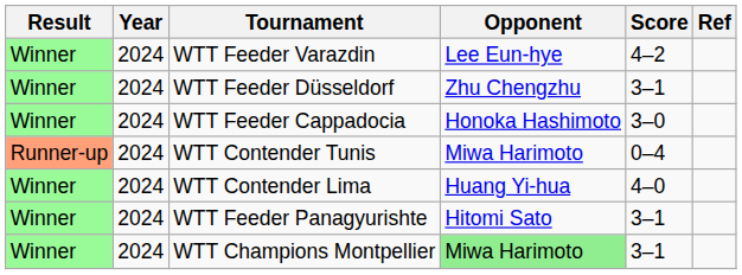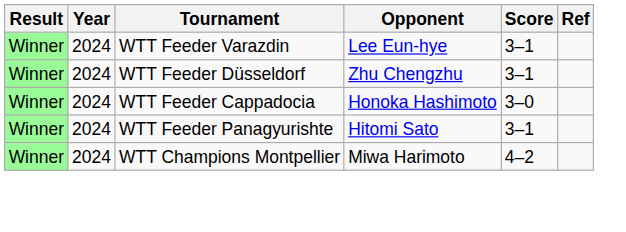WTT Feeder Varazdin | Score: 4–2 -> 3–1
- row: Runner-up | 2024 | WTT Contender Tunis | Miwa Harimoto | 0–4
- row: Winner | 2024 | WTT Contender Lima | Huang Yi-hua | 4–0
WTT Champions Montpellier | Opponent: lightgreen background -> no background
WTT Champions Montpellier | Score: 3–1 -> 4–2
